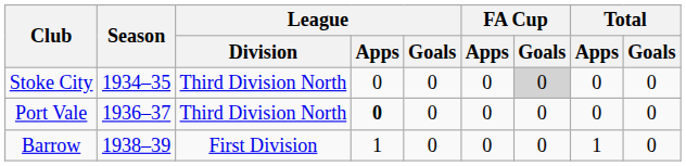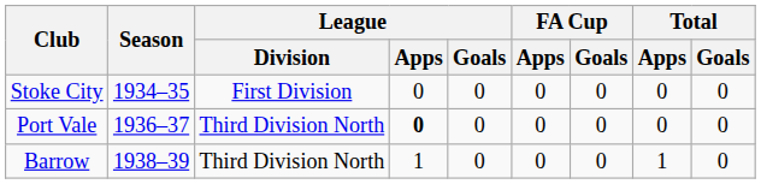Stoke City | League / Division: Third Division North -> First Division
Stoke City | FA Cup / Goals: lightgrey background -> no background
Barrow | League / Division: First Division -> Third Division North
